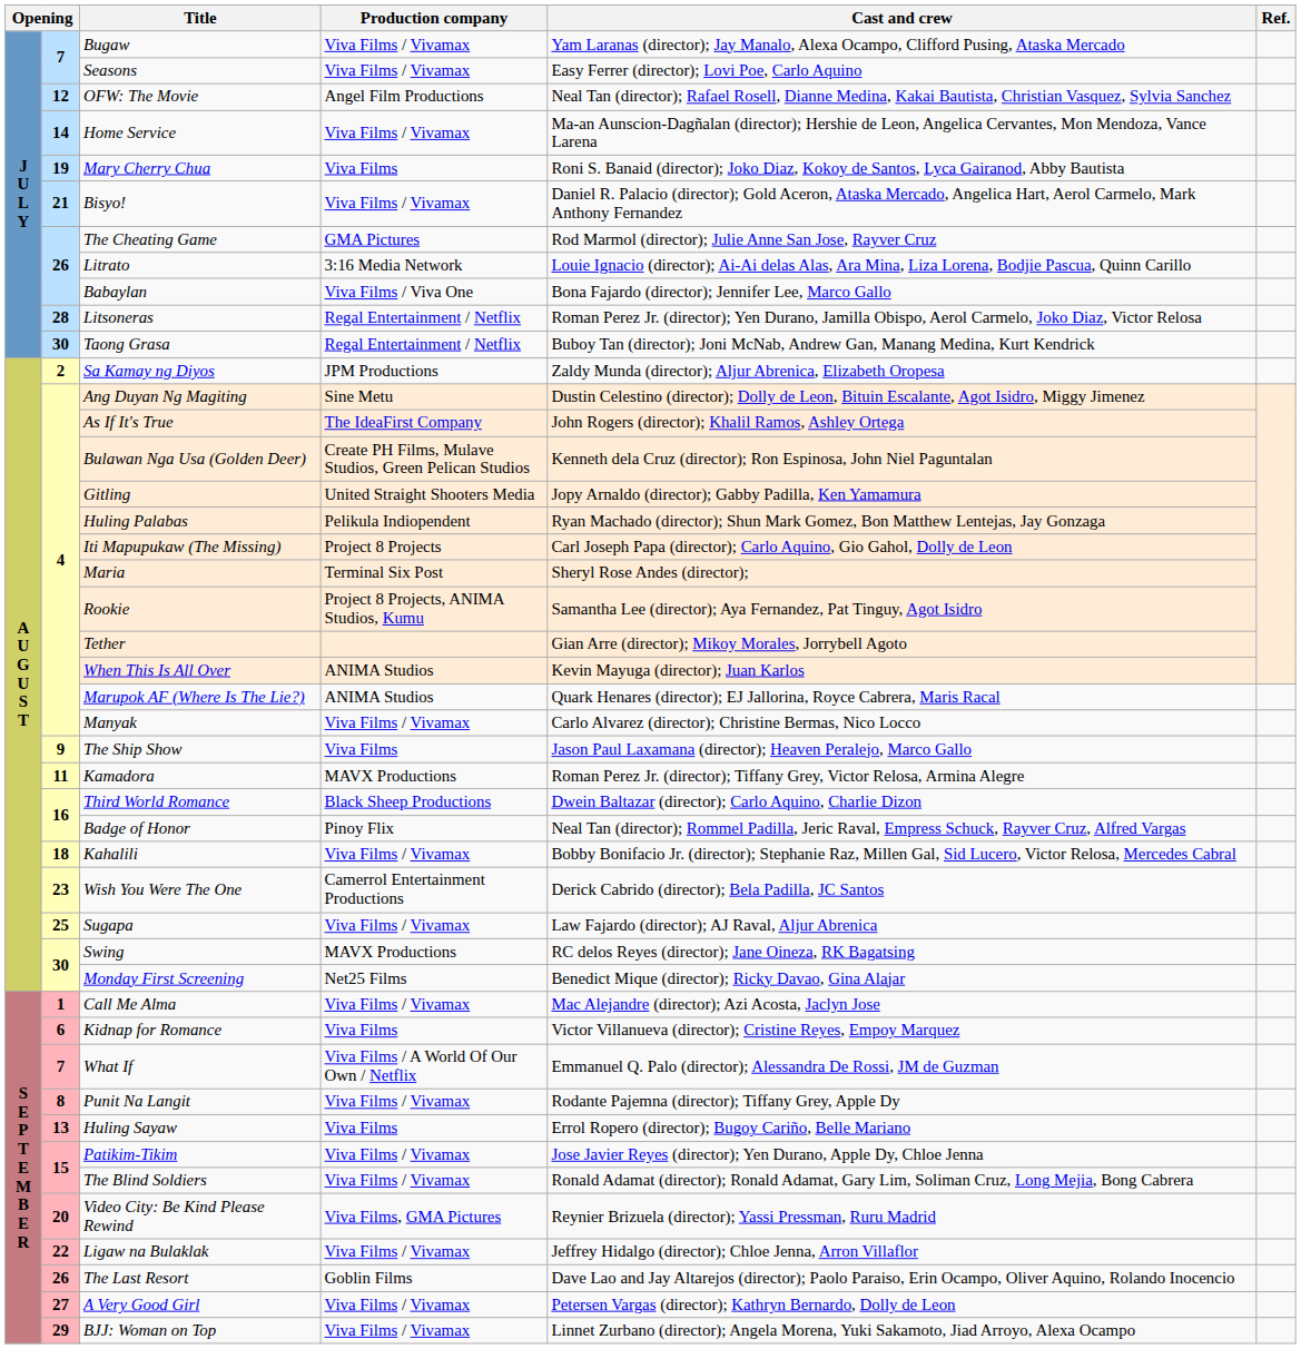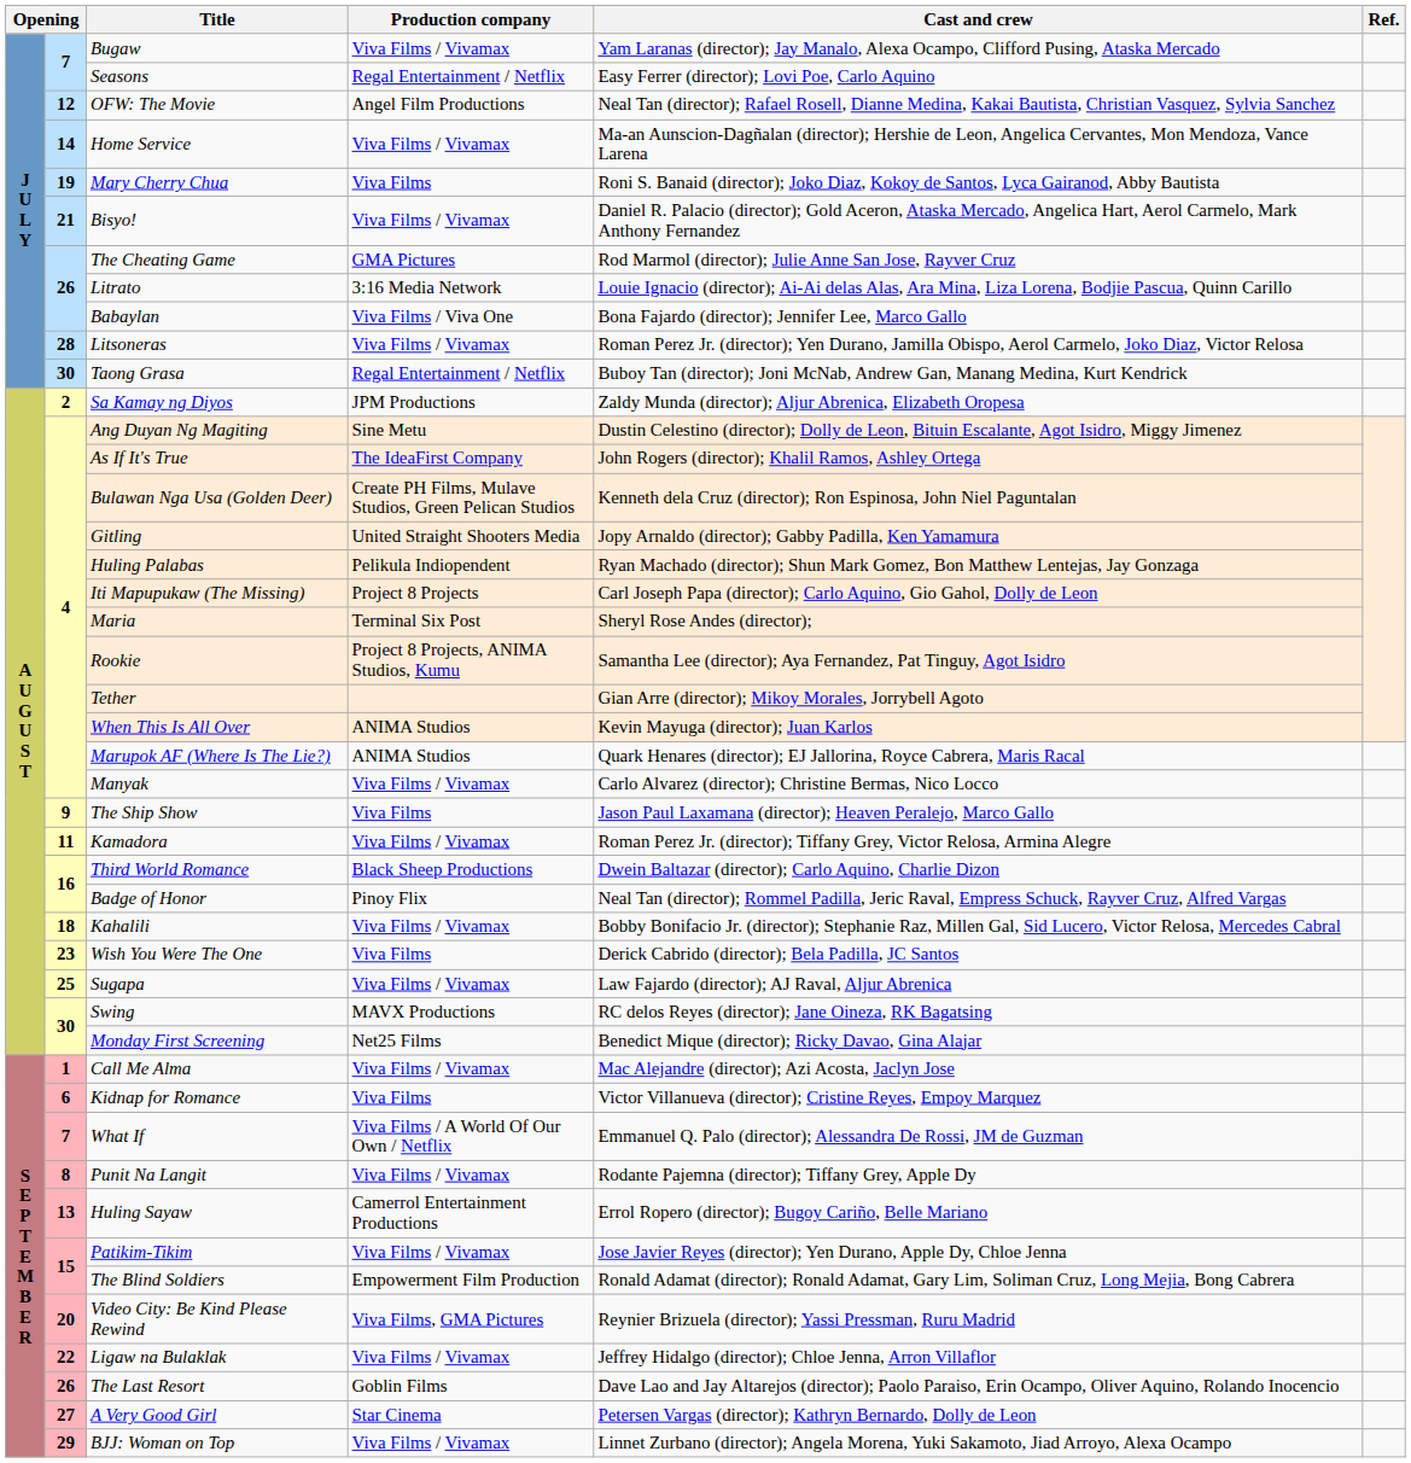Seasons | Production company: Viva Films / Vivamax -> Regal Entertainment / Netflix
Litsoneras | Production company: Regal Entertainment / Netflix -> Viva Films / Vivamax
Kamadora | Production company: MAVX Productions -> Viva Films / Vivamax
Wish You Were The One | Production company: Camerrol Entertainment Productions -> Viva Films
Huling Sayaw | Production company: Viva Films -> Camerrol Entertainment Productions
The Blind Soldiers | Production company: Viva Films / Vivamax -> Empowerment Film Production
A Very Good Girl | Production company: Viva Films / Vivamax -> Star Cinema
